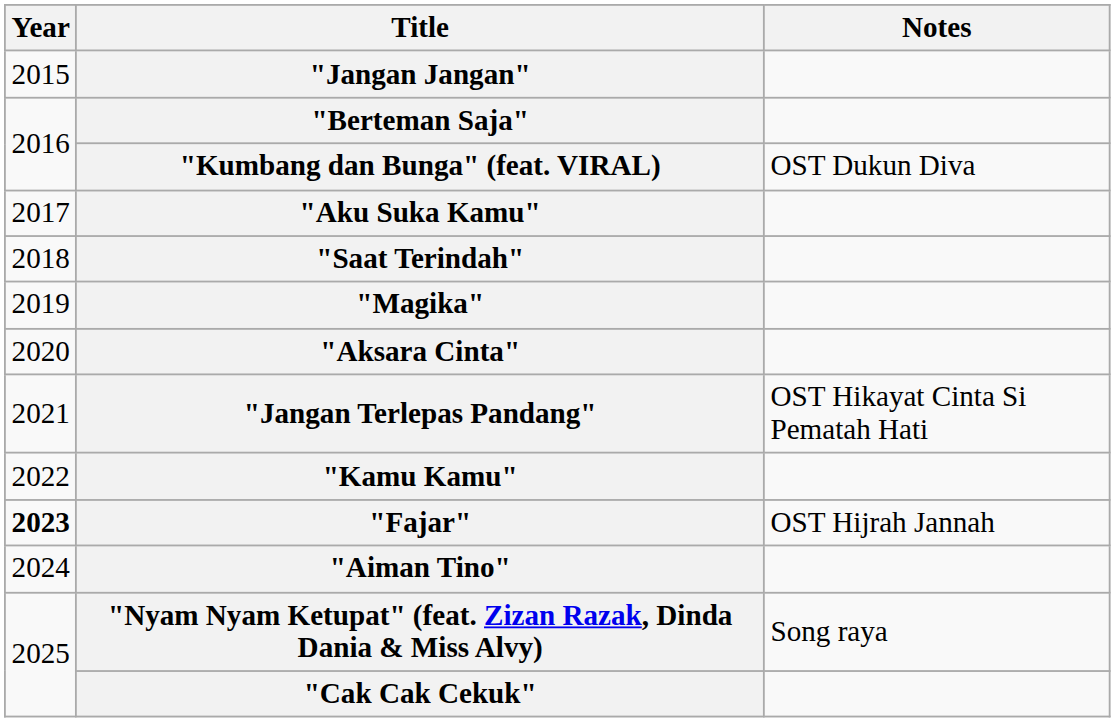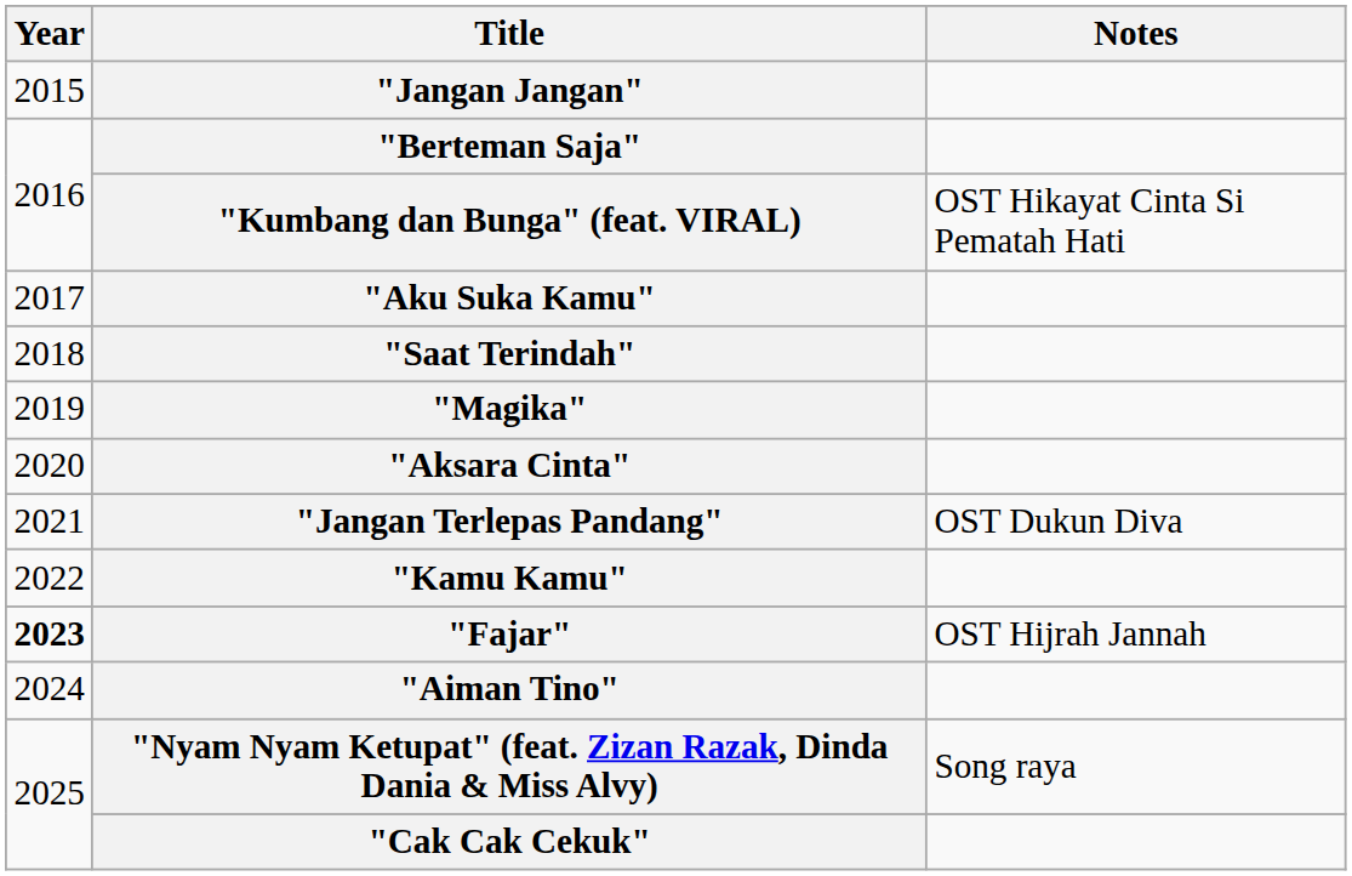"Kumbang dan Bunga" (feat. VIRAL) | Notes: OST Dukun Diva -> OST Hikayat Cinta Si Pematah Hati
"Jangan Terlepas Pandang" | Notes: OST Hikayat Cinta Si Pematah Hati -> OST Dukun Diva
